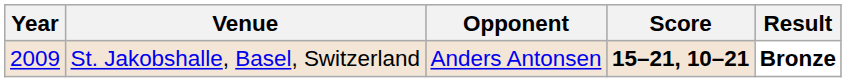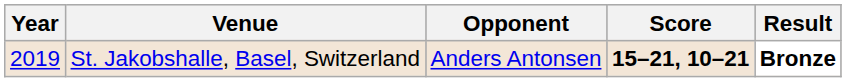St. Jakobshalle, Basel, Switzerland | Year: 2009 -> 2019
